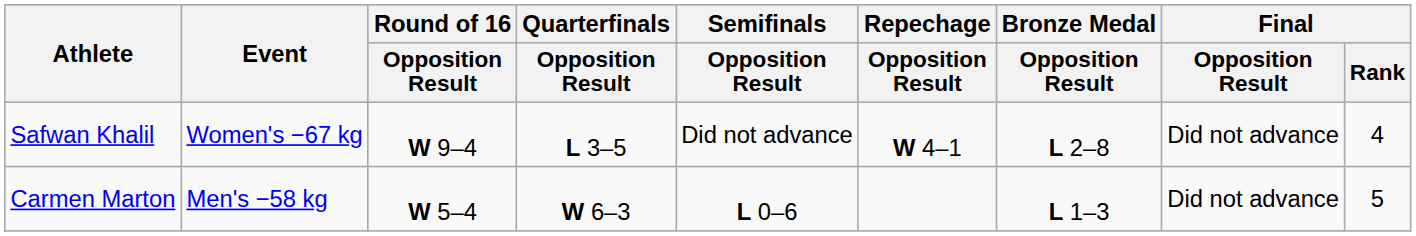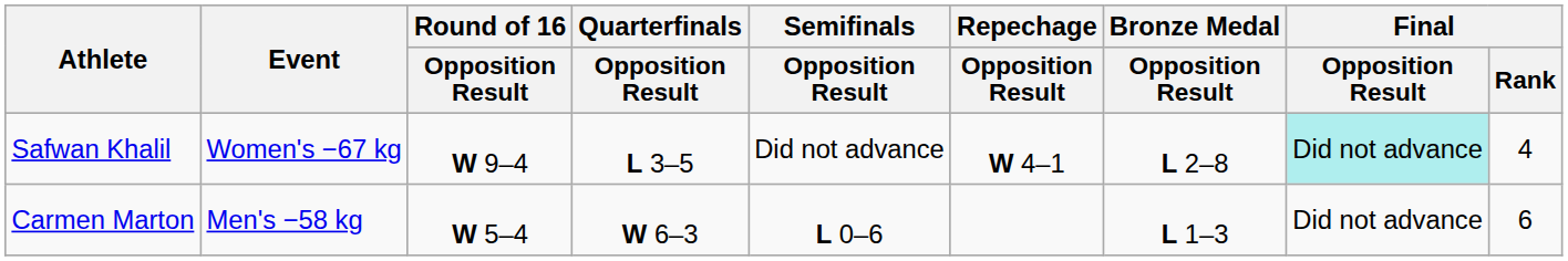Safwan Khalil | Final / Opposition Result: no background -> paleturquoise background
Carmen Marton | Final / Rank: 5 -> 6
